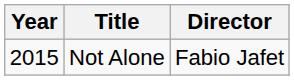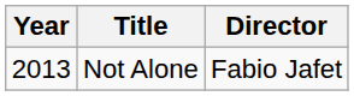Not Alone | Year: 2015 -> 2013
